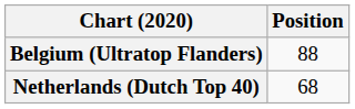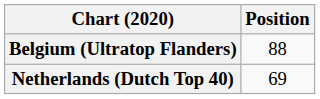Netherlands (Dutch Top 40) | Position: 68 -> 69
